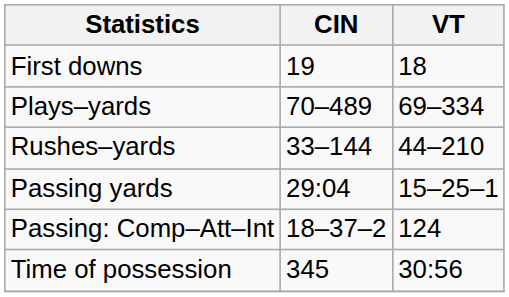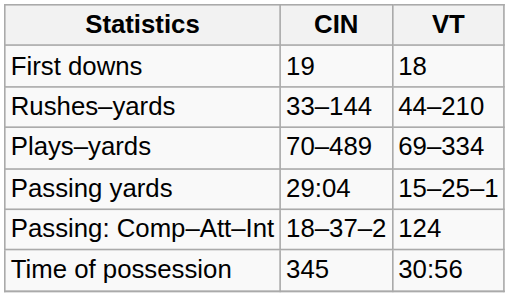rows swapped: Plays–yards <-> Rushes–yards
